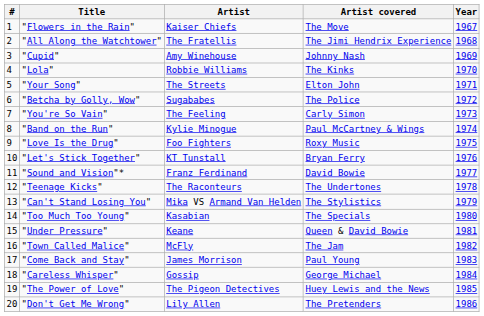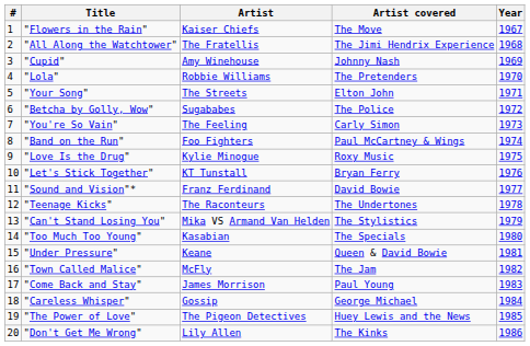"Lola" | Artist covered: The Kinks -> The Pretenders
"Band on the Run" | Artist: Kylie Minogue -> Foo Fighters
"Love Is the Drug" | Artist: Foo Fighters -> Kylie Minogue
"Don't Get Me Wrong" | Artist covered: The Pretenders -> The Kinks
